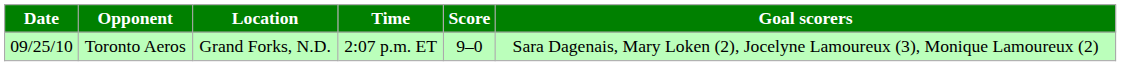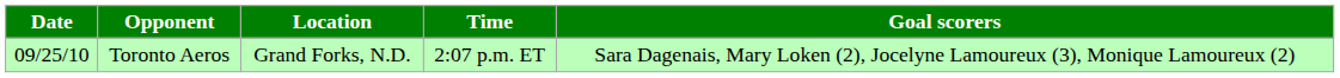- column: Score | 9–0
